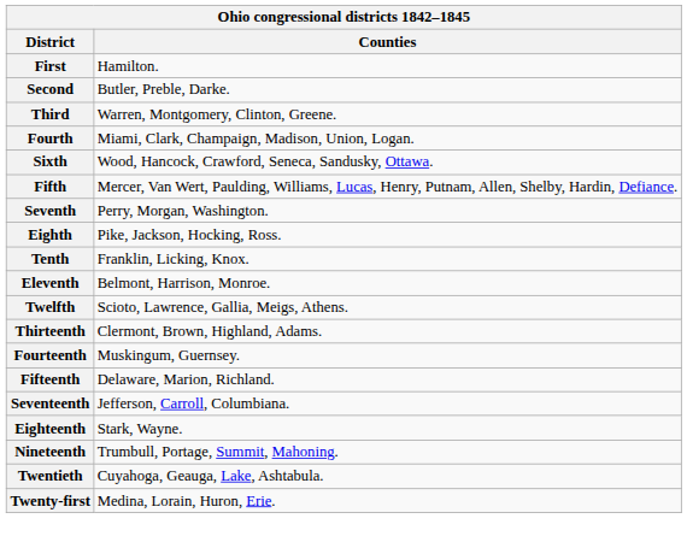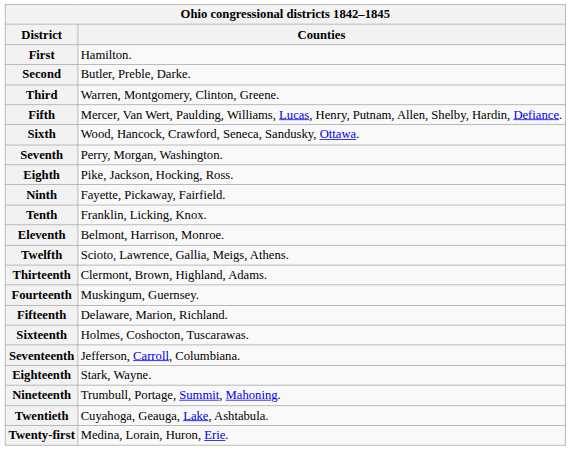- row: Fourth | Miami, Clark, Champaign, Madison, Union, Logan.
rows swapped: Fifth <-> Sixth
+ row: Ninth | Fayette, Pickaway, Fairfield.
+ row: Sixteenth | Holmes, Coshocton, Tuscarawas.
